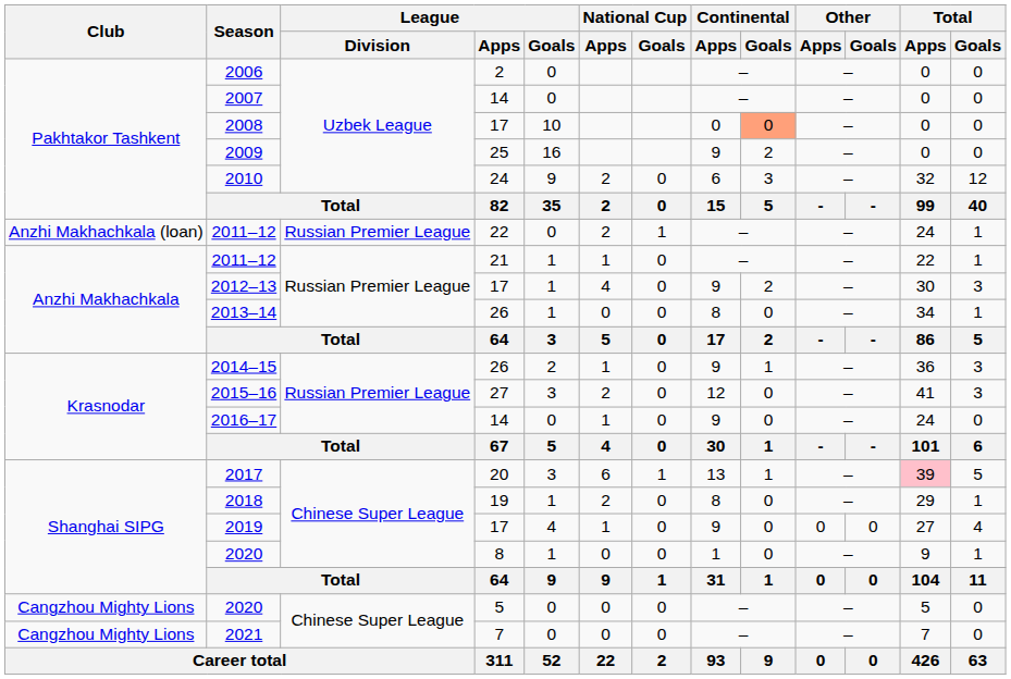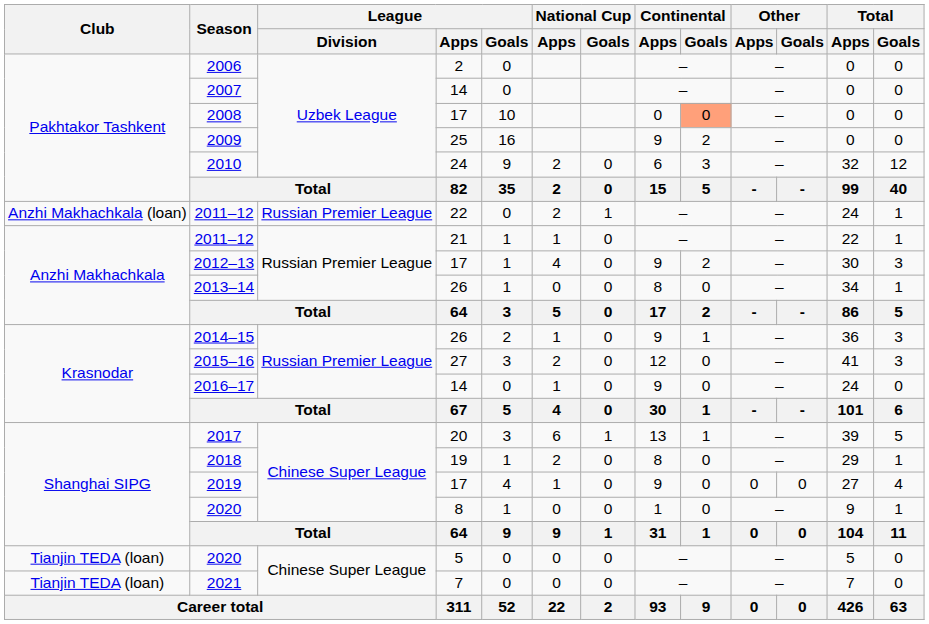2017 | Total / Apps: pink background -> no background
2020 / 5 | Club: Cangzhou Mighty Lions -> Tianjin TEDA (loan)
2021 | Club: Cangzhou Mighty Lions -> Tianjin TEDA (loan)
